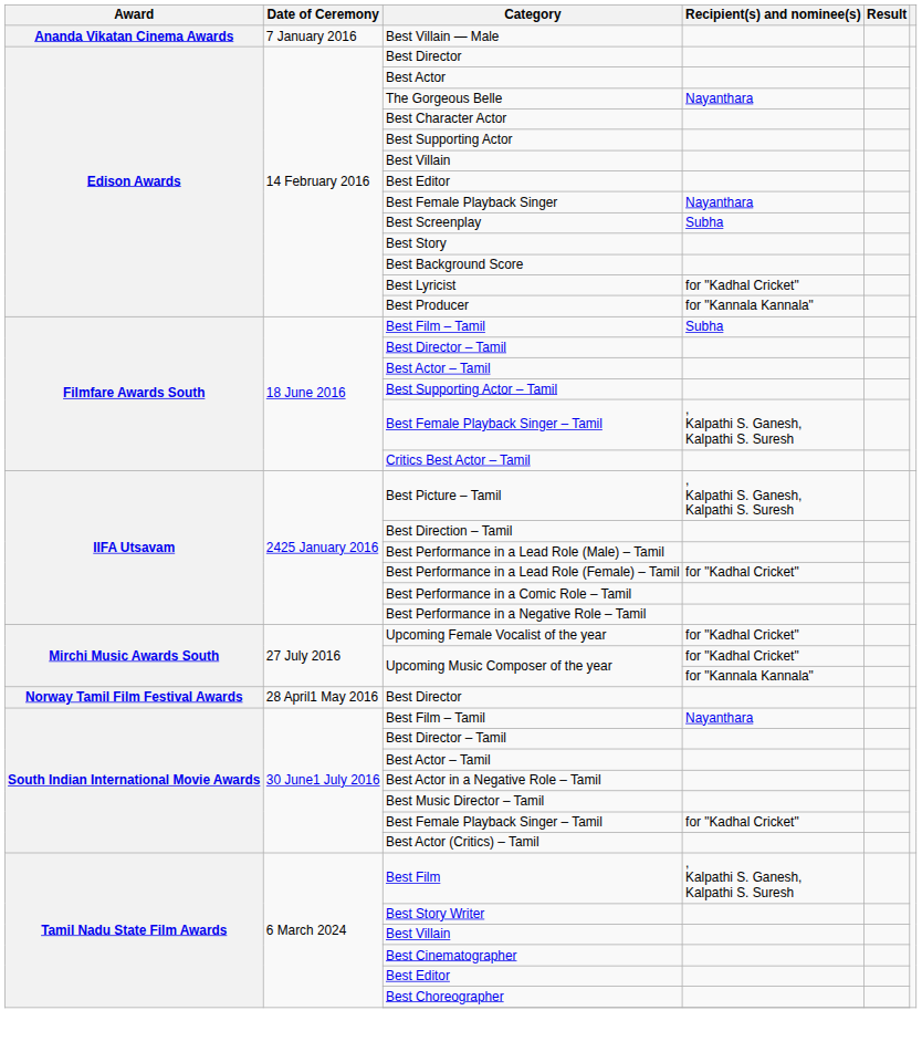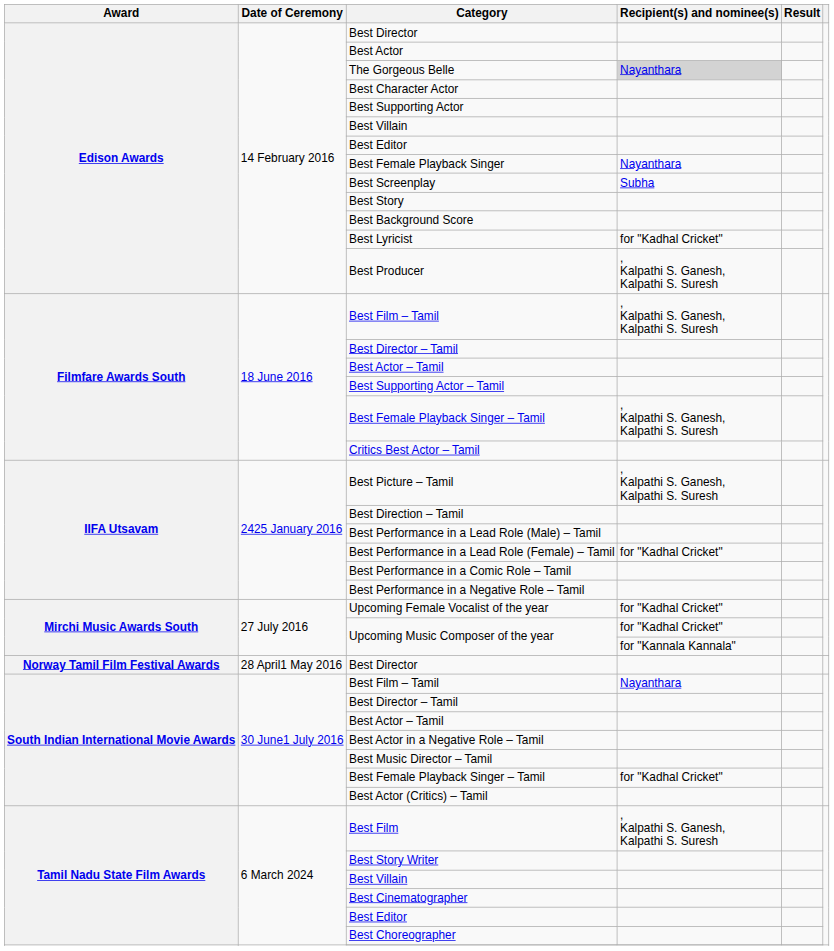- row: Ananda Vikatan Cinema Awards | 7 January 2016 | Best Villain — Male
The Gorgeous Belle | Recipient(s) and nominee(s): no background -> lightgrey background
Best Producer | Recipient(s) and nominee(s): for "Kannala Kannala" -> , Kalpathi S. Ganesh, Kalpathi S. Suresh
Filmfare Awards South / Best Film – Tamil | Recipient(s) and nominee(s): Subha -> , Kalpathi S. Ganesh, Kalpathi S. Suresh
